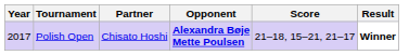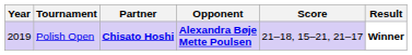Polish Open | Year: 2017 -> 2019
Polish Open | Partner: normal -> bold
